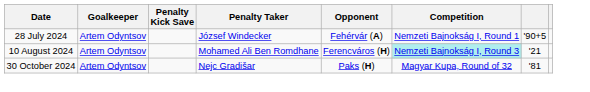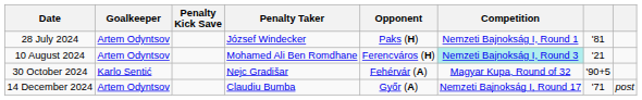28 July 2024 | Opponent: Fehérvár (A) -> Paks (H)
28 July 2024 | column 7: '90+5 -> '81
30 October 2024 | Goalkeeper: Artem Odyntsov -> Karlo Sentić
30 October 2024 | Opponent: Paks (H) -> Fehérvár (A)
30 October 2024 | column 7: '81 -> '90+5
+ row: 14 December 2024 | Artem Odyntsov | Claudiu Bumba | Győr (A) | Nemzeti Bajnokság I, Round 17 | '71 | post
